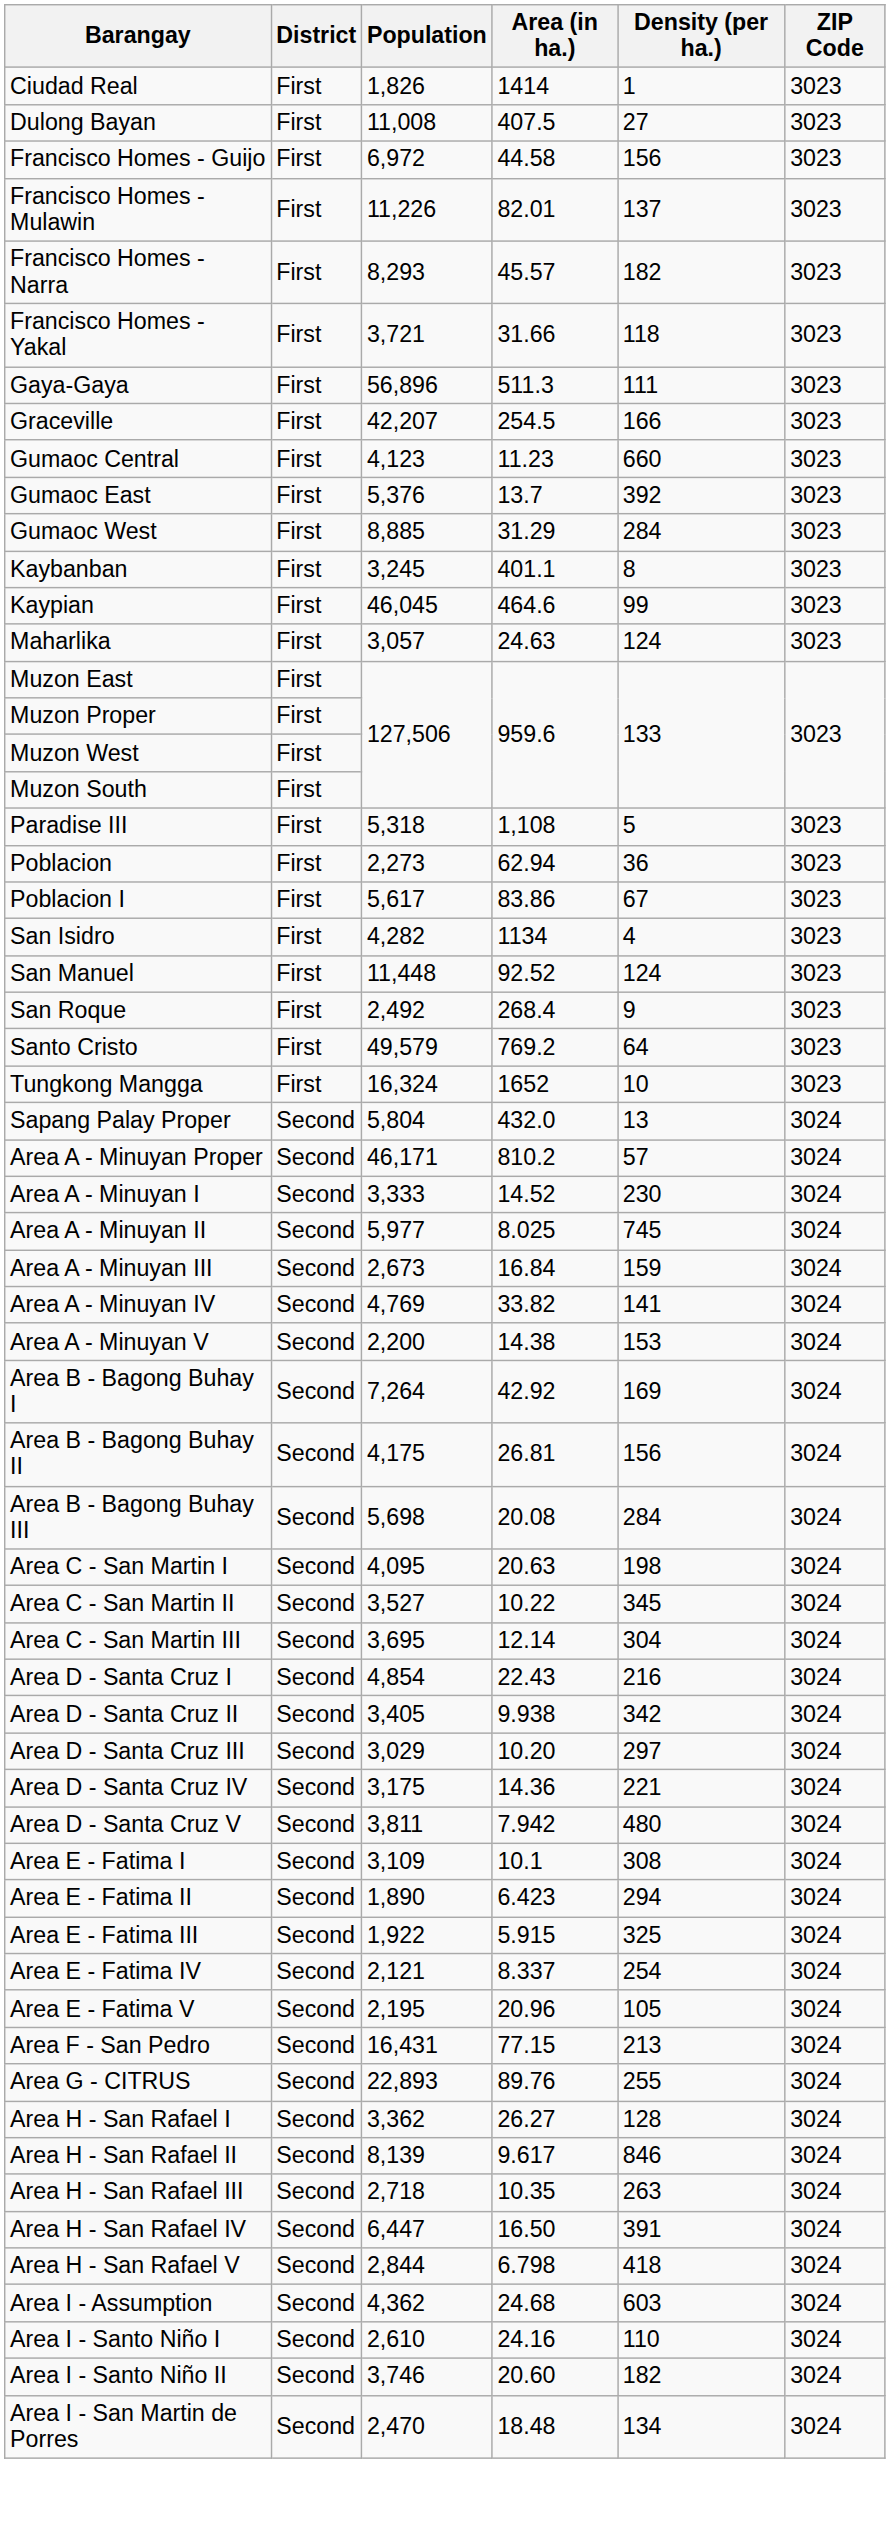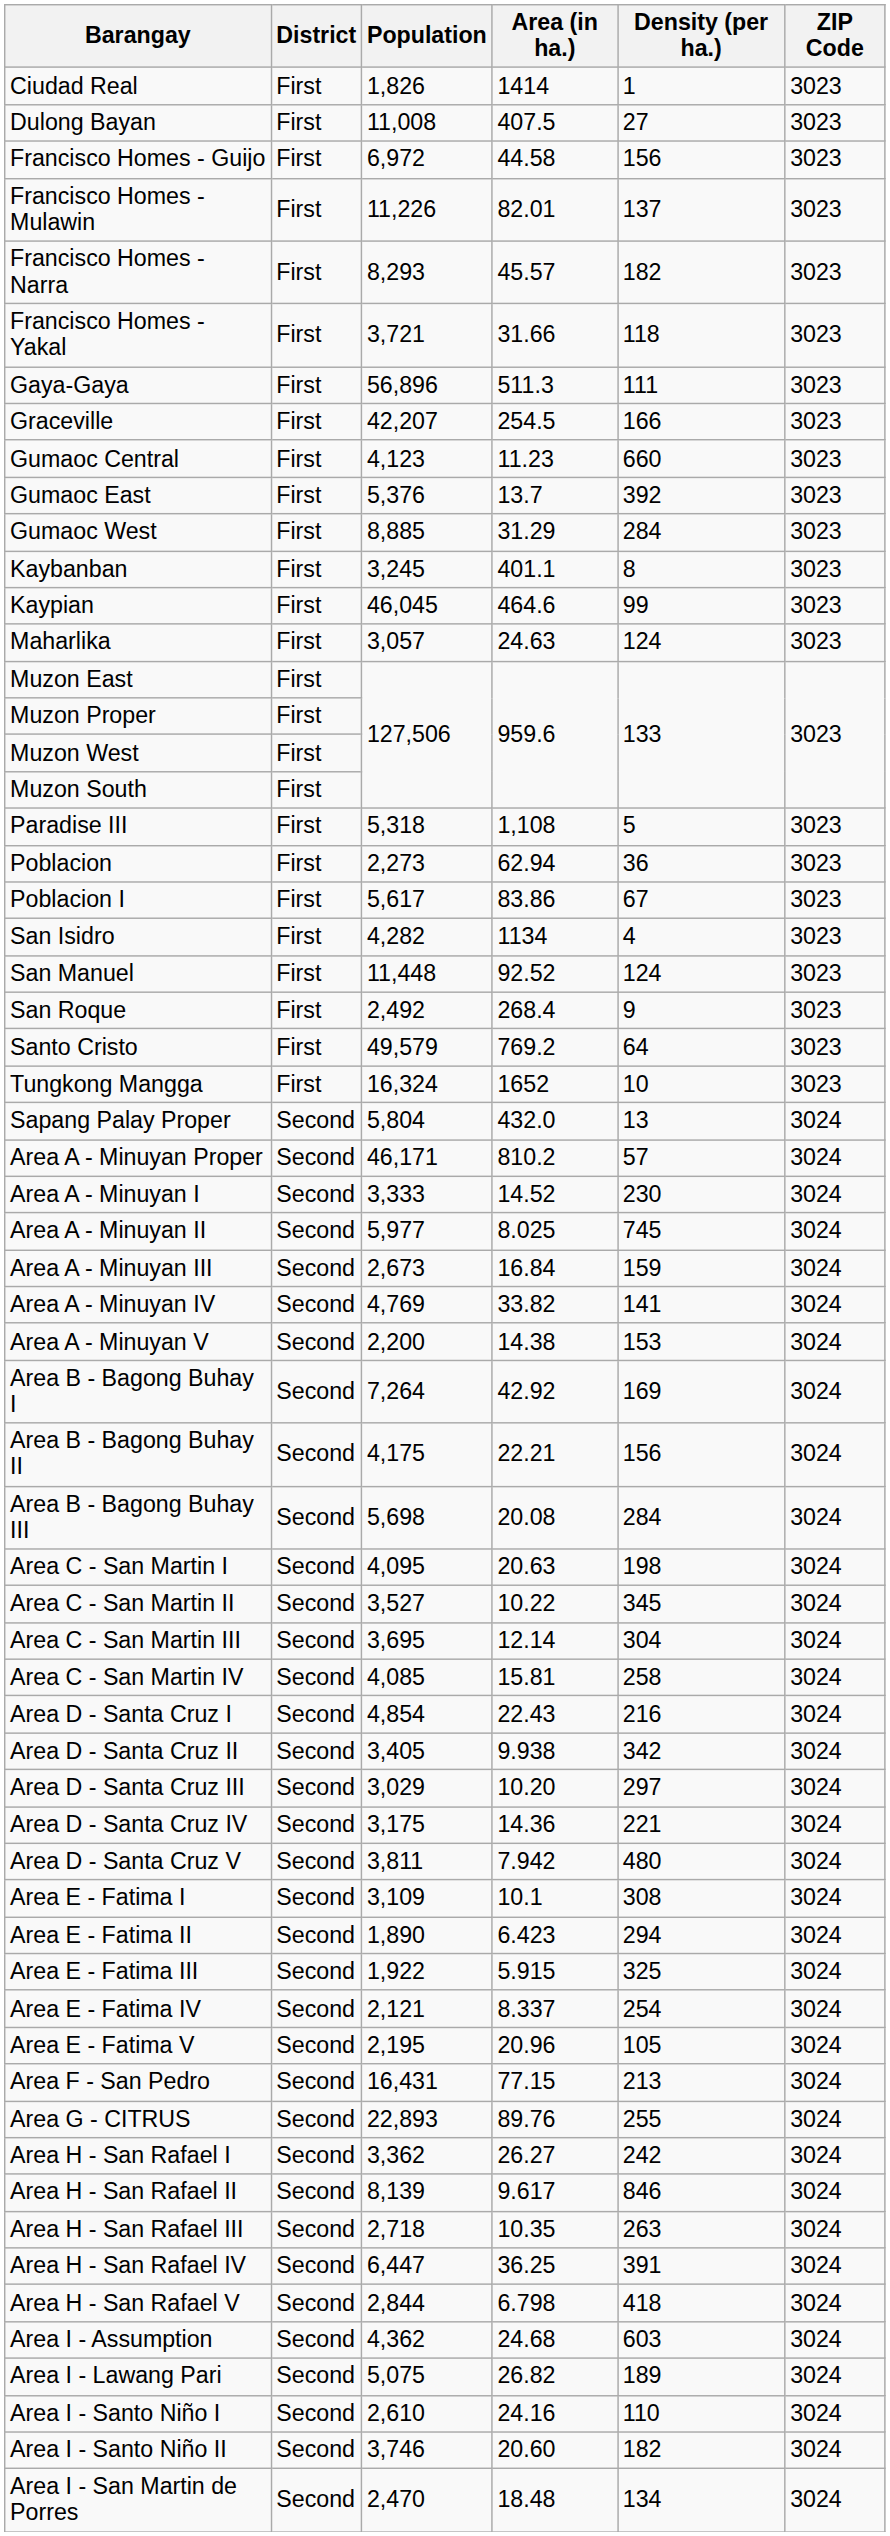Area B - Bagong Buhay II | Area (in ha.): 26.81 -> 22.21
+ row: Area C - San Martin IV | Second | 4,085 | 15.81 | 258 | 3024
Area H - San Rafael I | Density (per ha.): 128 -> 242
Area H - San Rafael IV | Area (in ha.): 16.50 -> 36.25
+ row: Area I - Lawang Pari | Second | 5,075 | 26.82 | 189 | 3024
